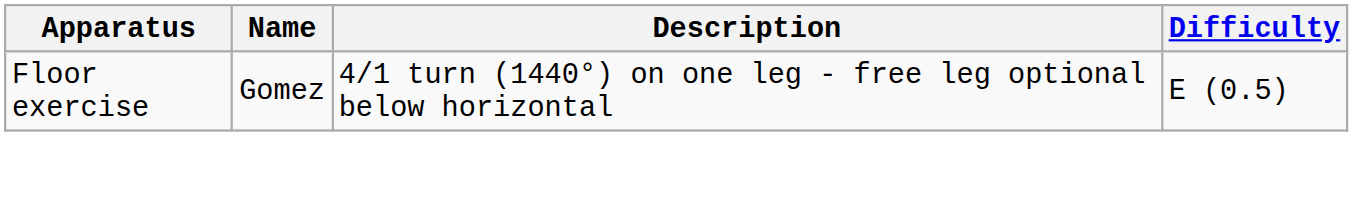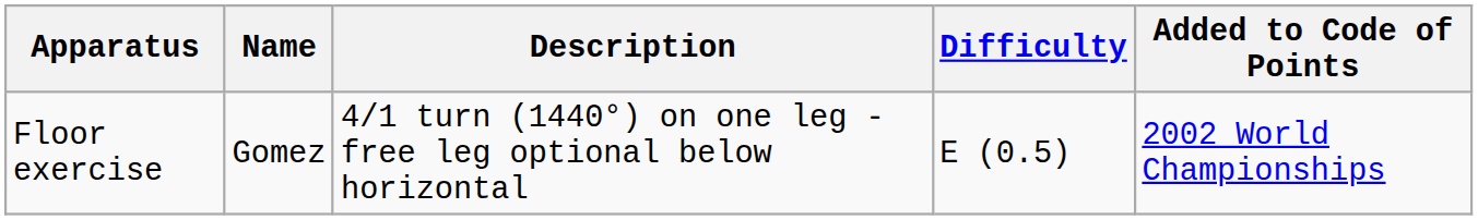+ column: Added to Code of Points | 2002 World Championships
